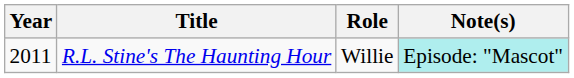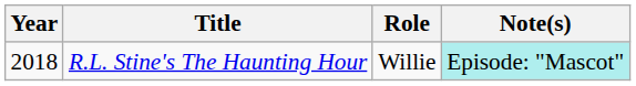R.L. Stine's The Haunting Hour | Year: 2011 -> 2018
